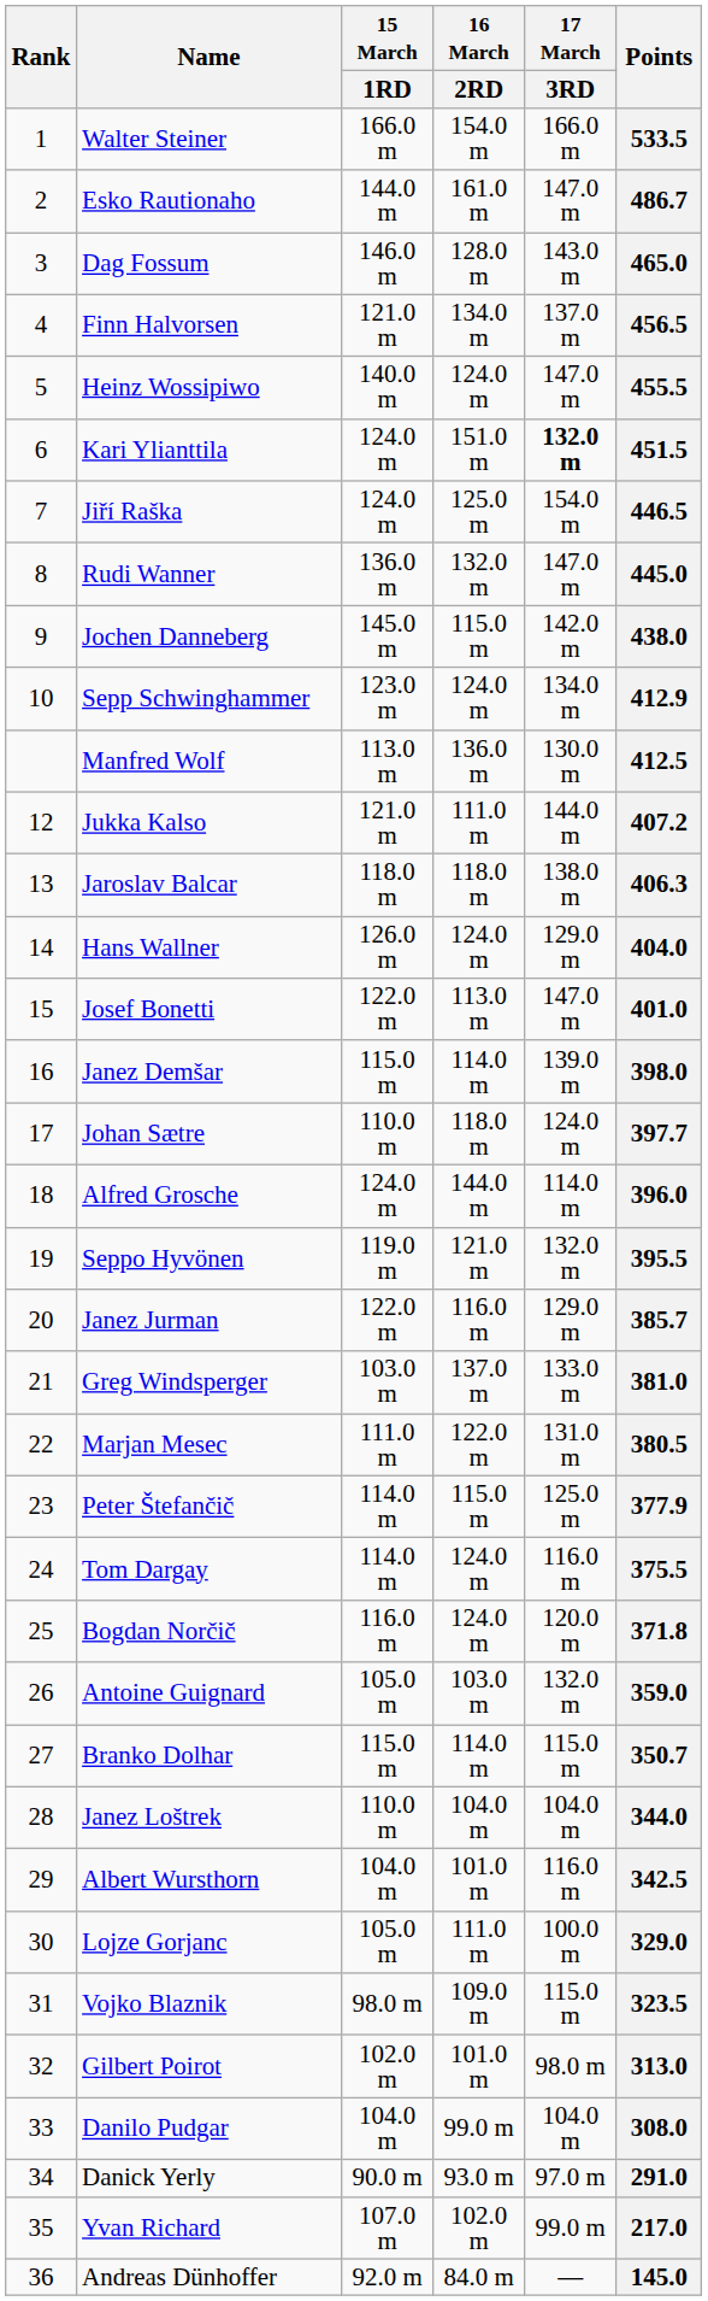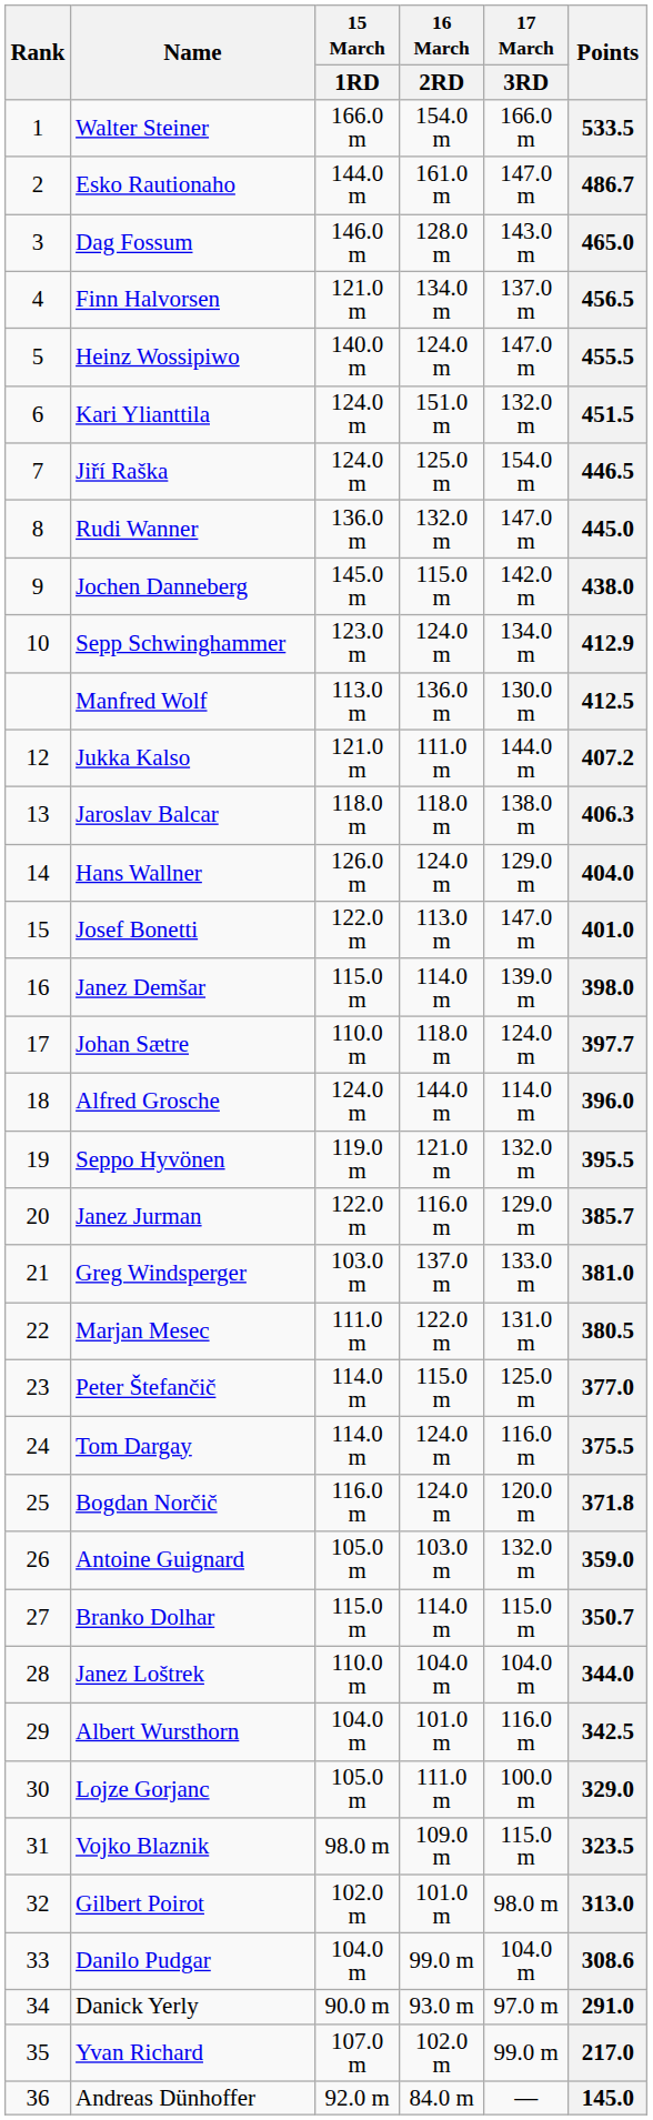Kari Ylianttila | 17 March / 3RD: bold -> normal
Peter Štefančič | Points: 377.9 -> 377.0
Danilo Pudgar | Points: 308.0 -> 308.6
